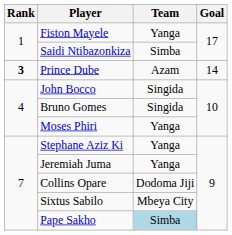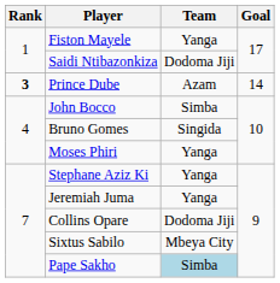Saidi Ntibazonkiza | Team: Simba -> Dodoma Jiji
John Bocco | Team: Singida -> Simba
